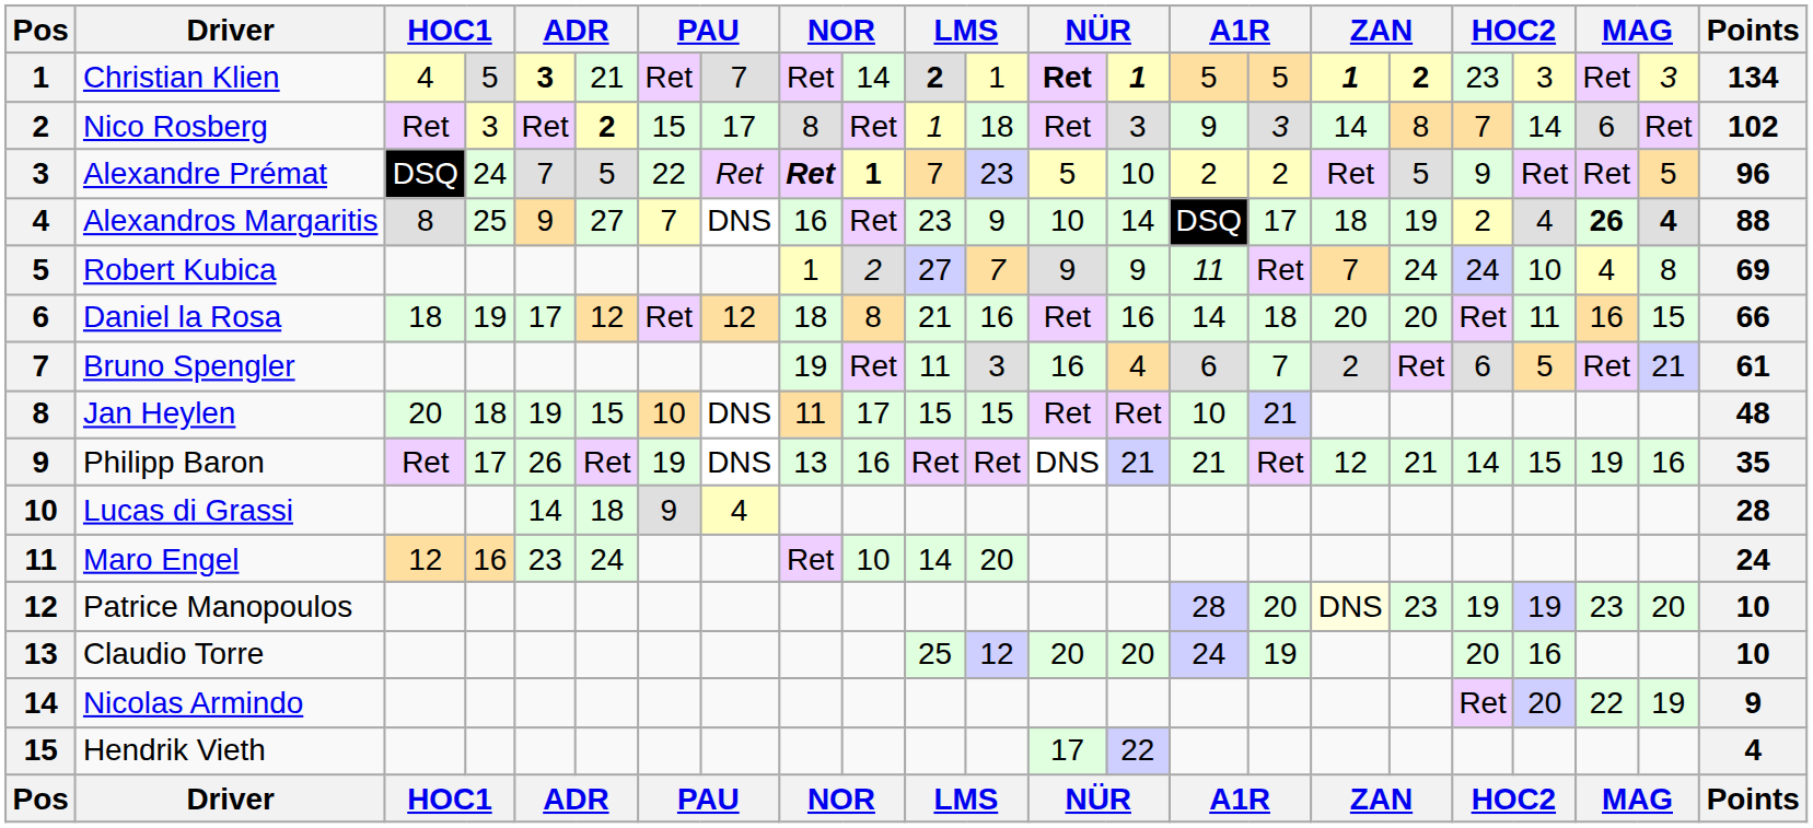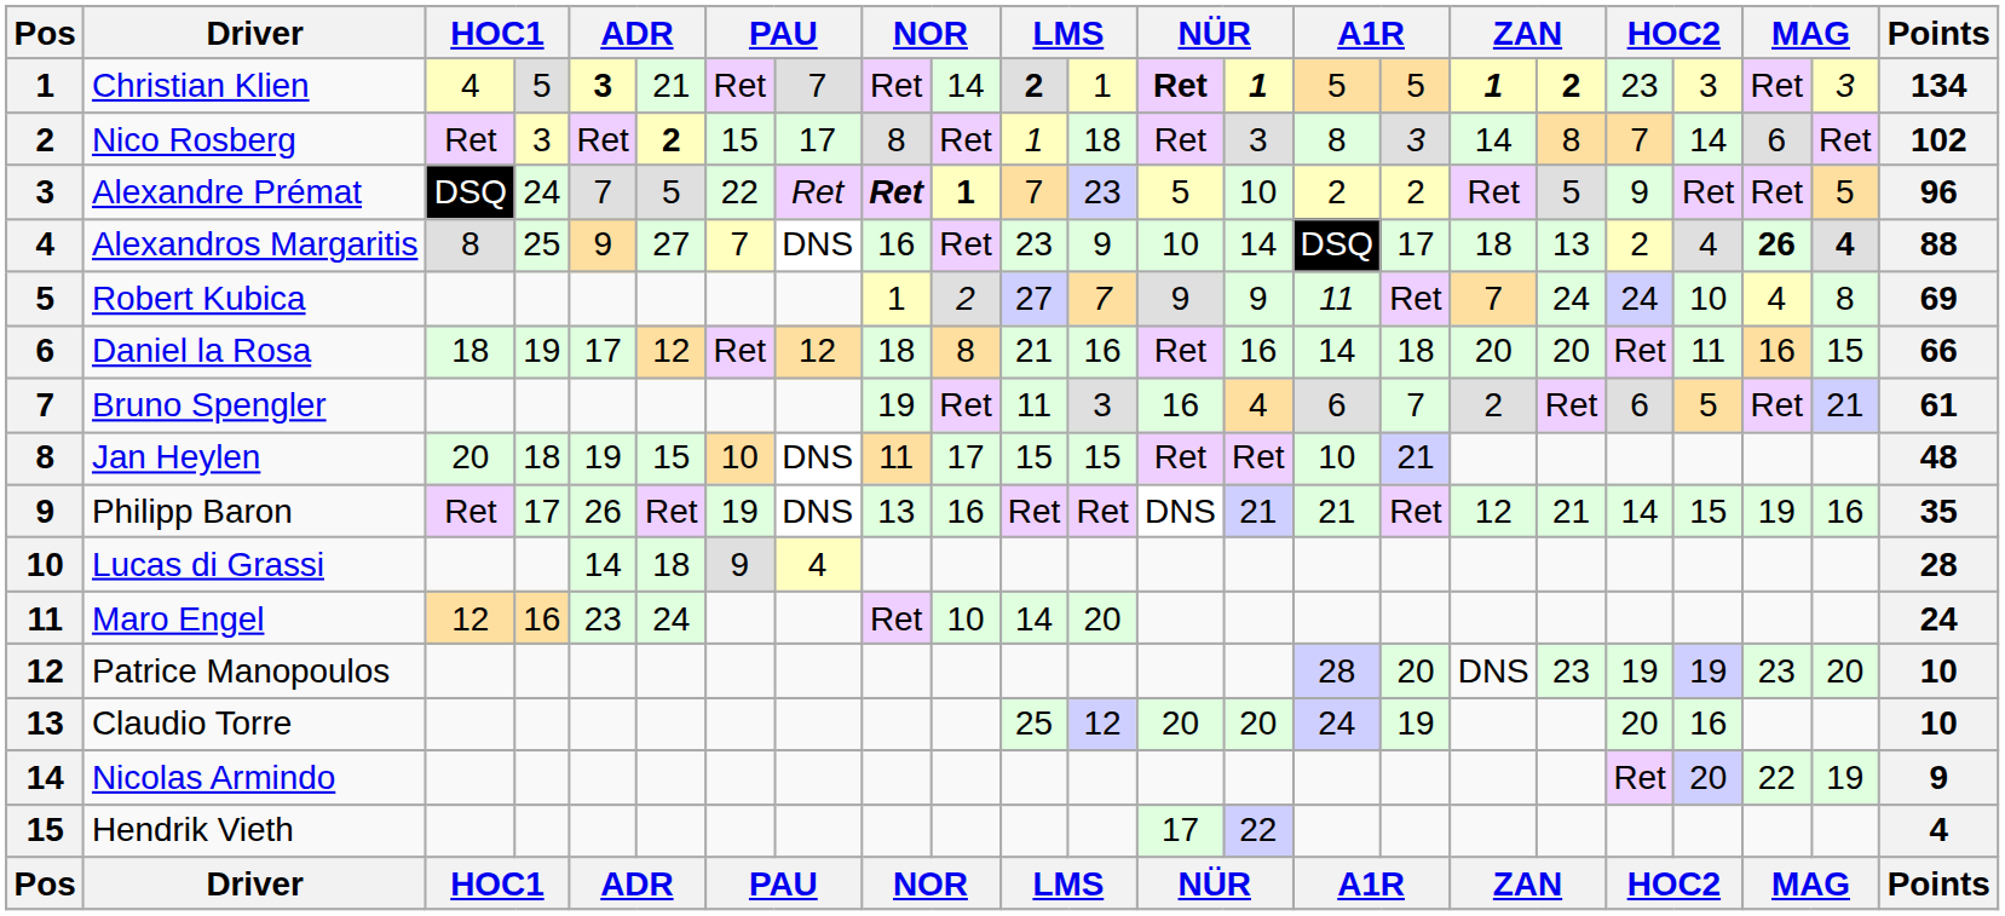Nico Rosberg | column 15: 9 -> 8
Alexandros Margaritis | column 18: 19 -> 13
Patrice Manopoulos | column 17: lightyellow background -> no background
